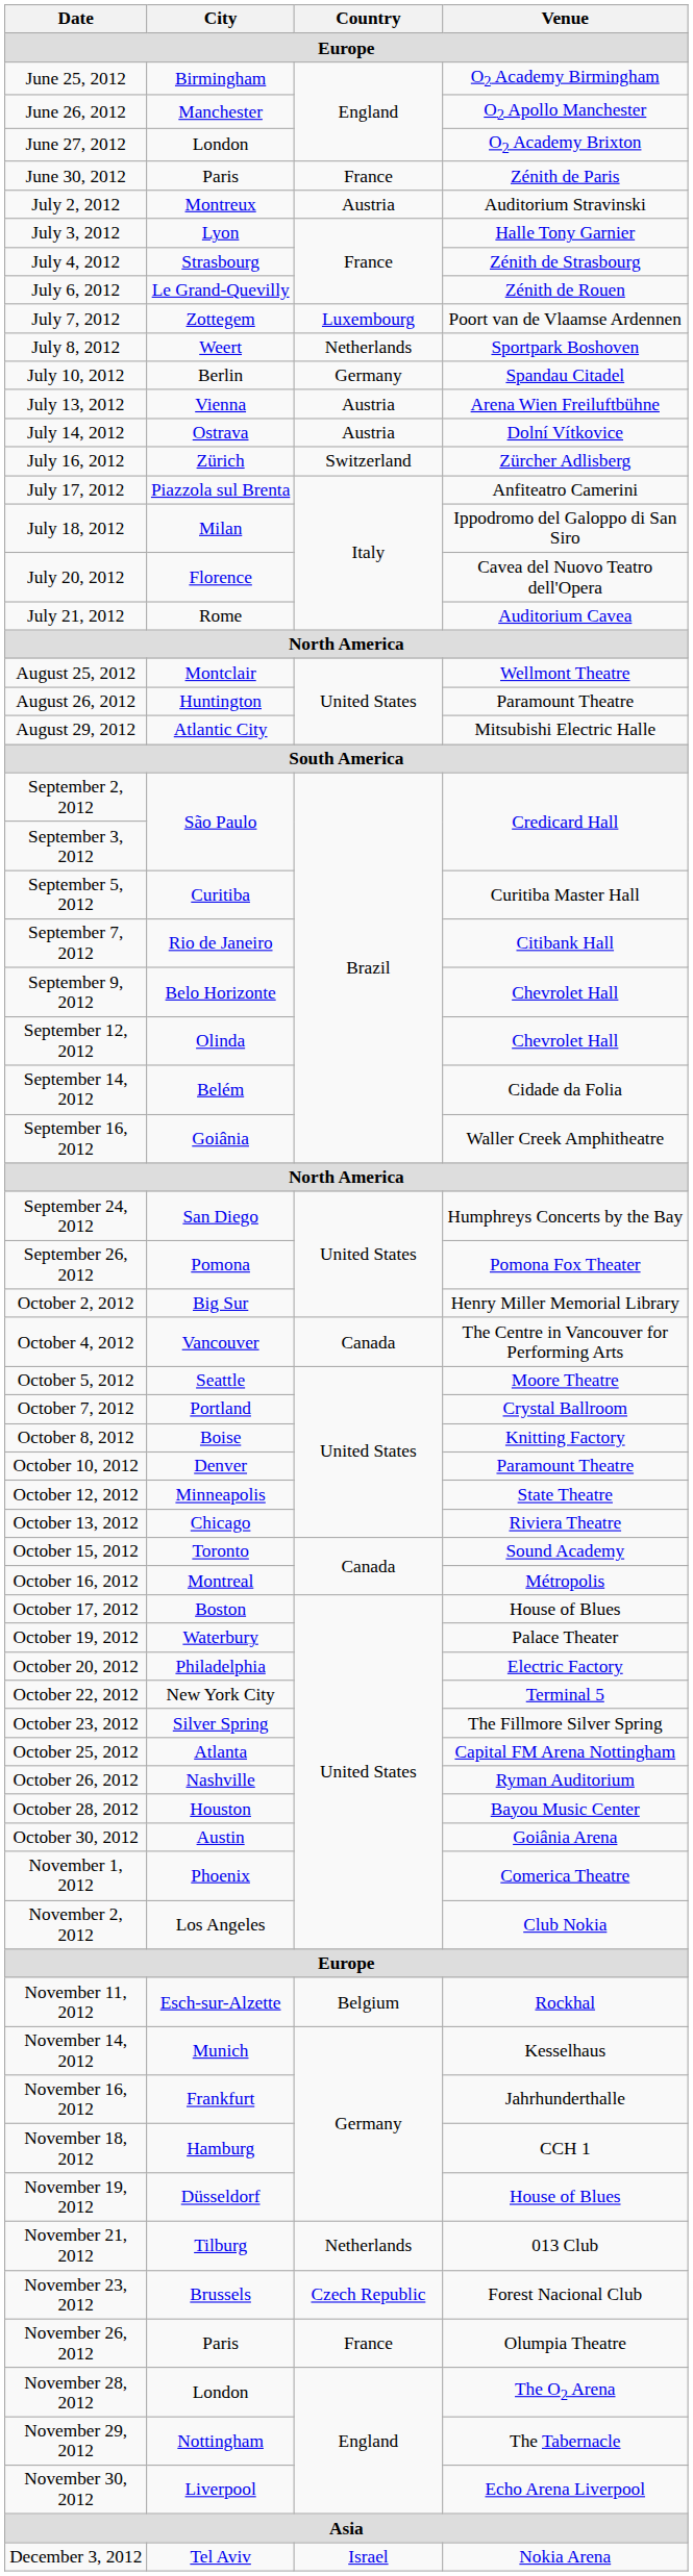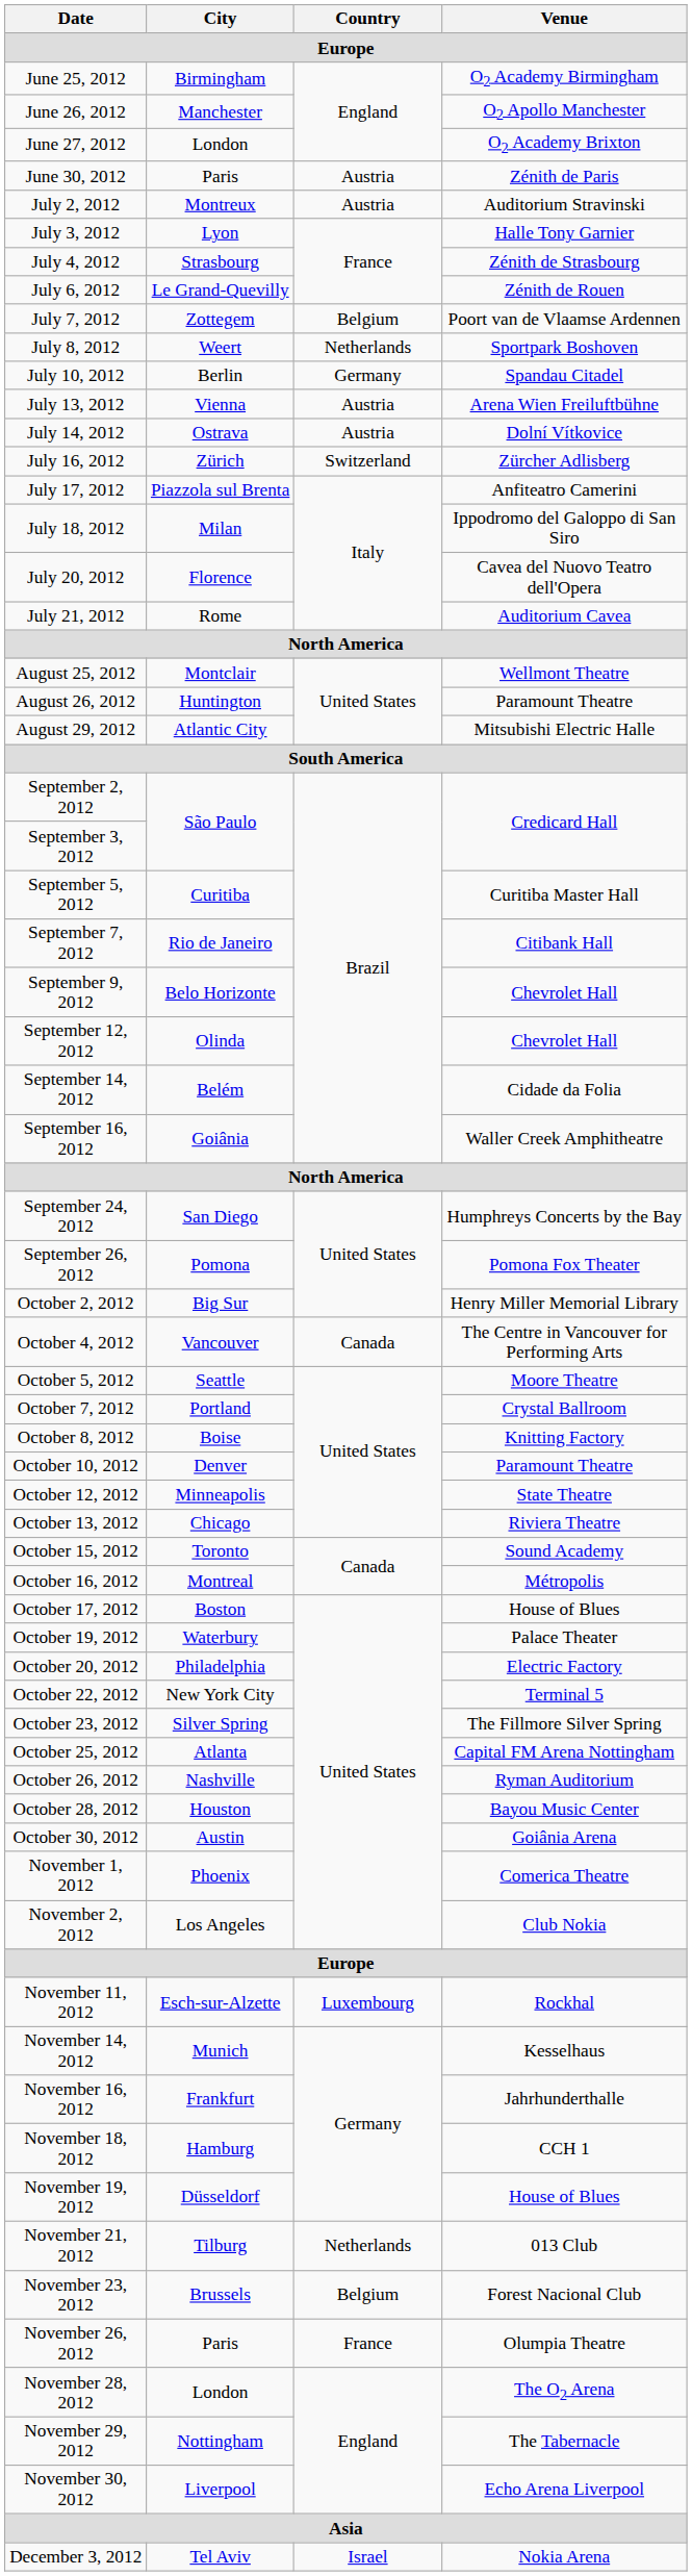June 30, 2012 | Country: France -> Austria
July 7, 2012 | Country: Luxembourg -> Belgium
November 11, 2012 | Country: Belgium -> Luxembourg
November 23, 2012 | Country: Czech Republic -> Belgium
